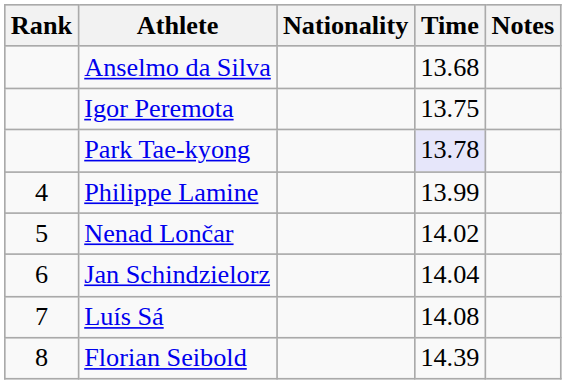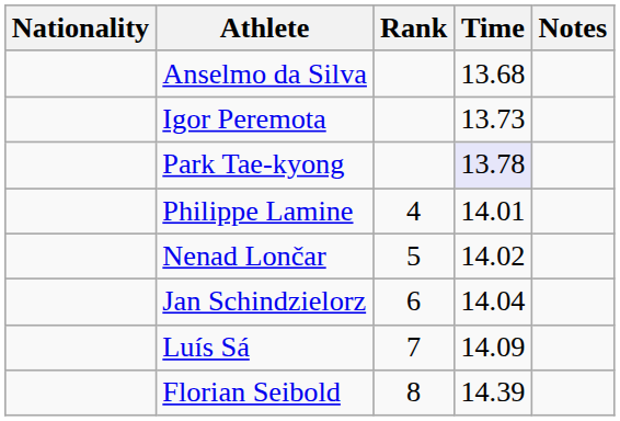columns swapped: Rank <-> Nationality
Igor Peremota | Time: 13.75 -> 13.73
Philippe Lamine | Time: 13.99 -> 14.01
Luís Sá | Time: 14.08 -> 14.09
